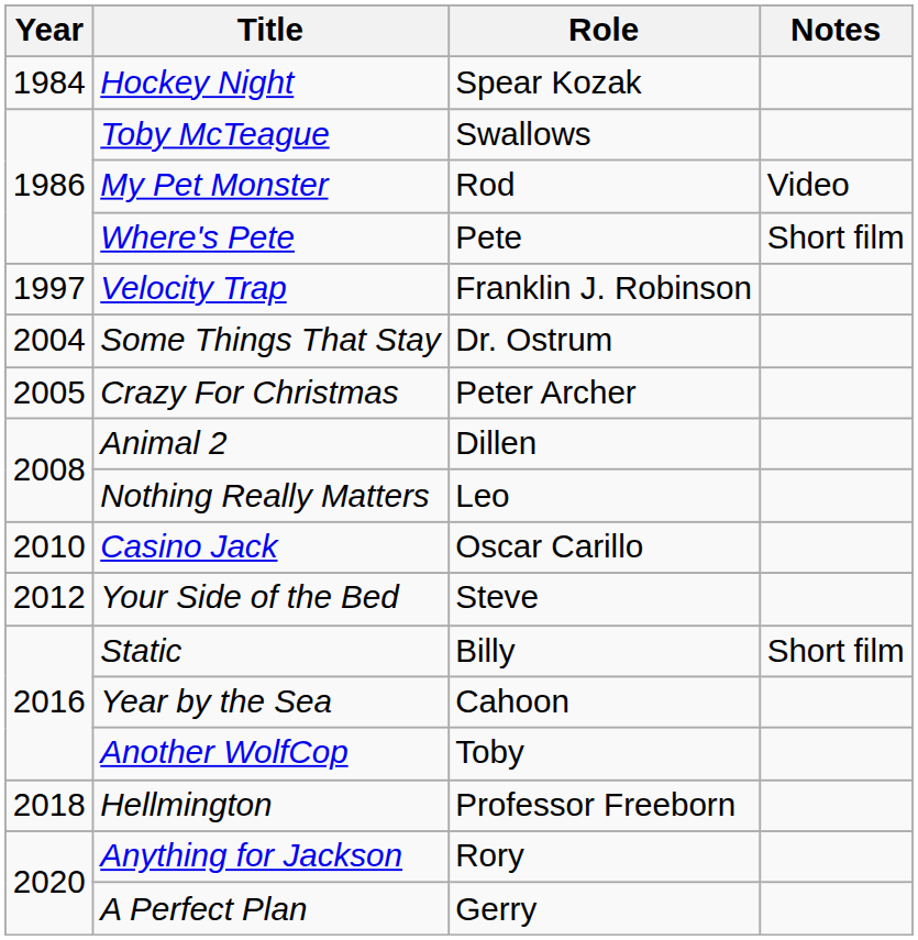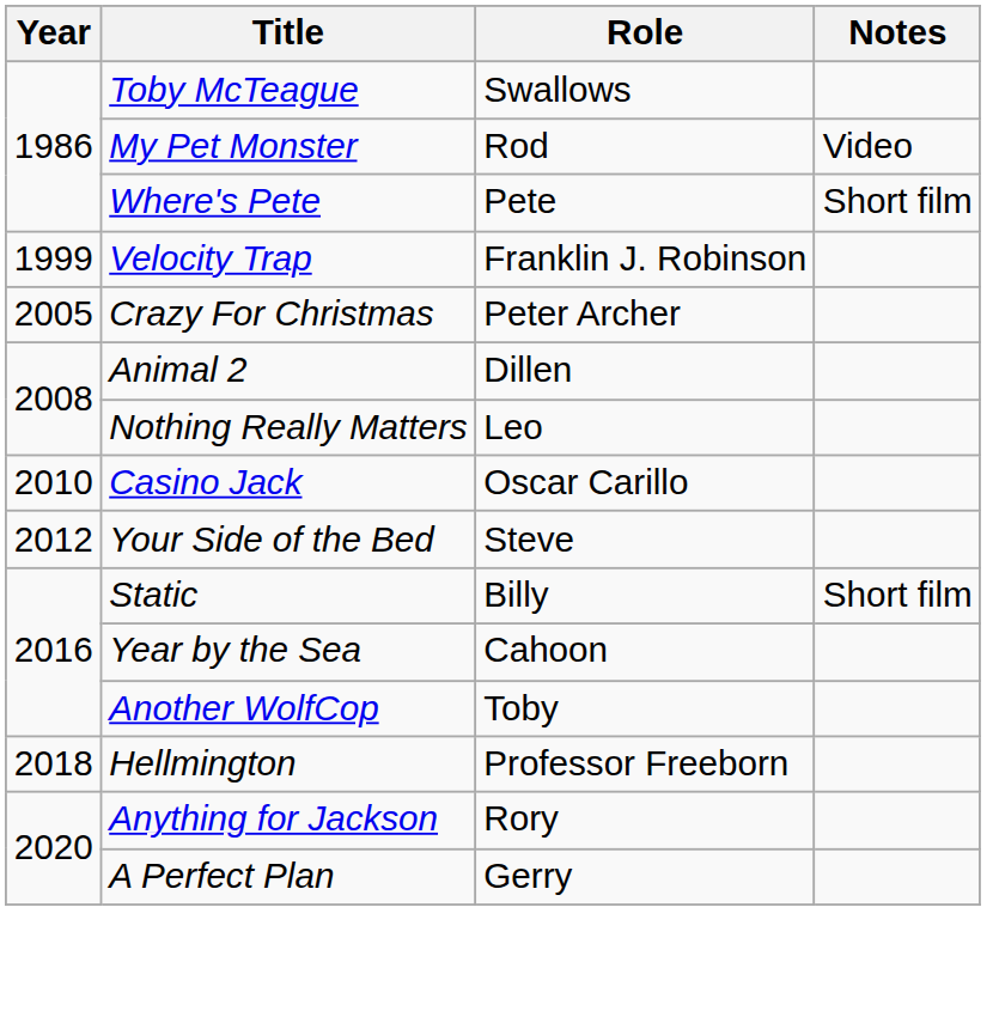- row: 1984 | Hockey Night | Spear Kozak
Velocity Trap | Year: 1997 -> 1999
- row: 2004 | Some Things That Stay | Dr. Ostrum
